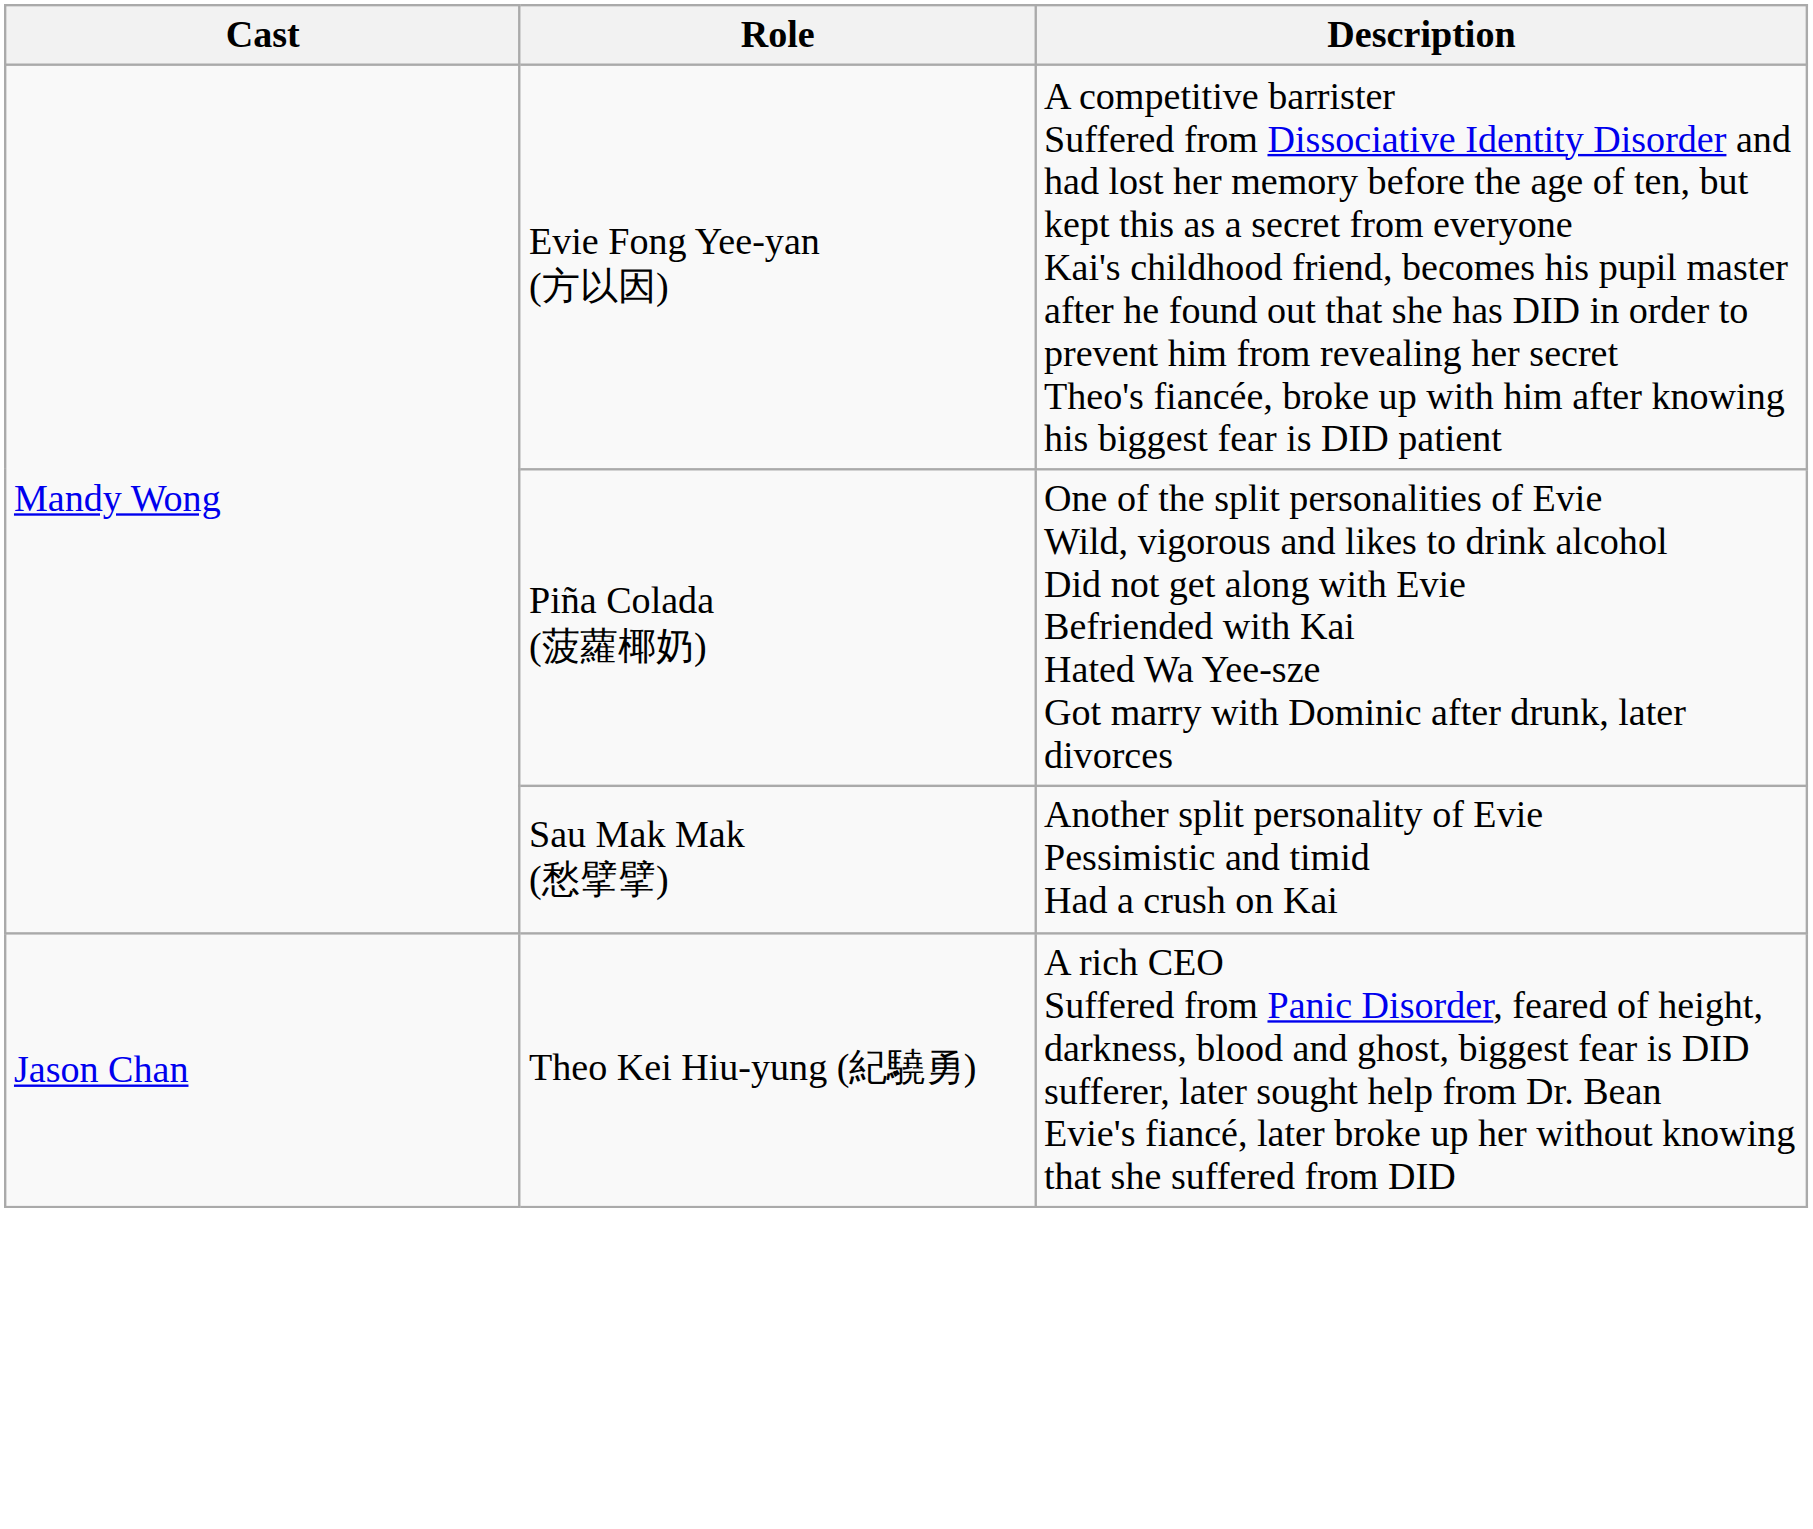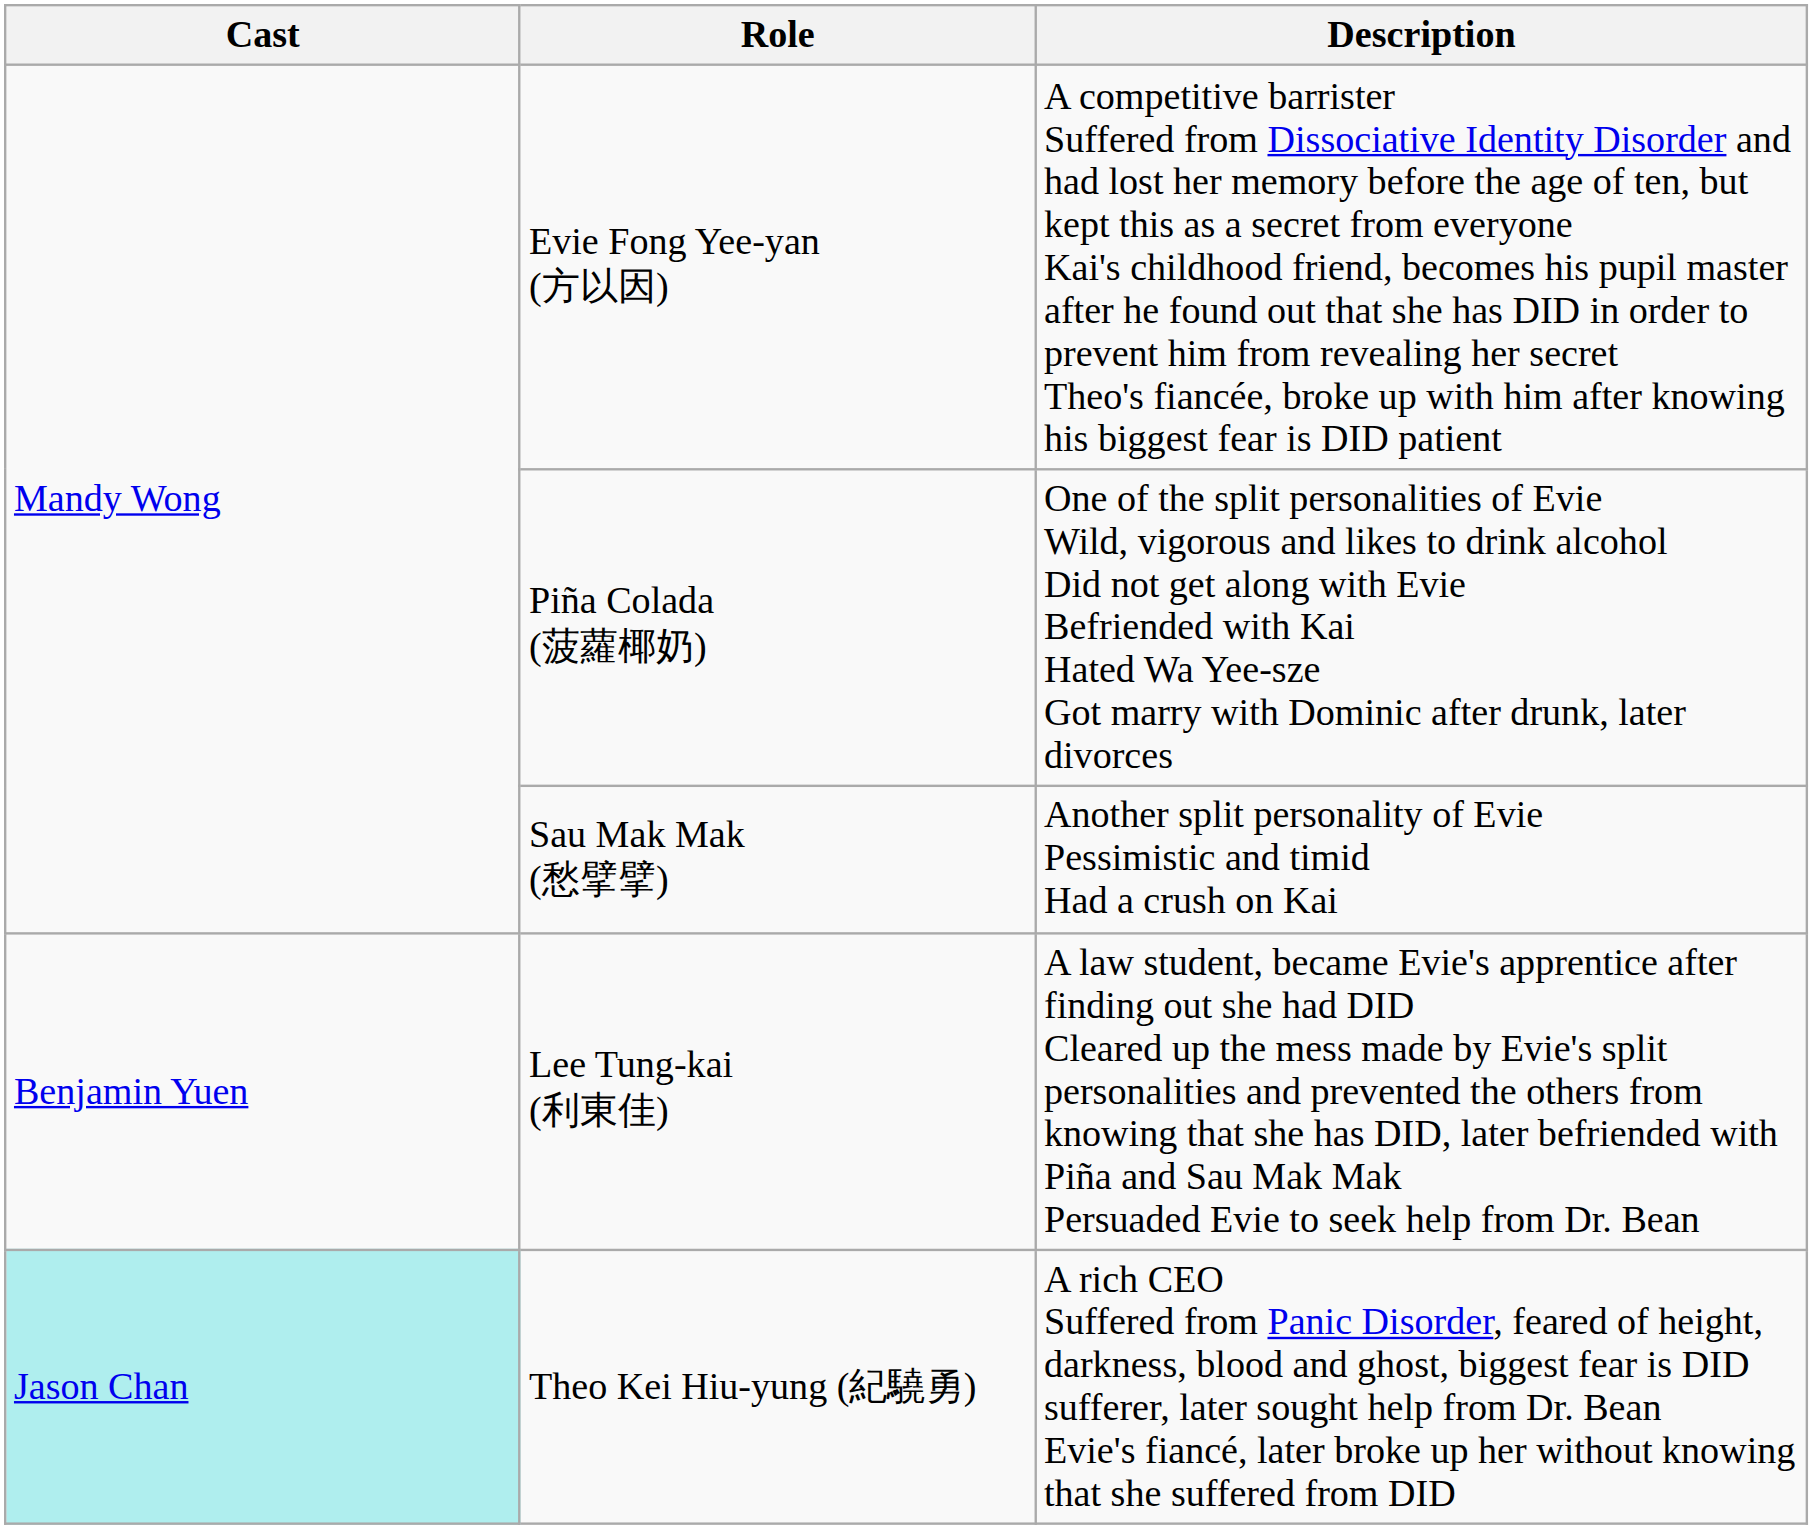+ row: Benjamin Yuen | Lee Tung-kai (利東佳) | A law student, became Evie's apprentice after finding out she had DID Cleared up the mess made by Evie's split personalities and prevented the others from knowing that she has DID, later befriended with Piña and Sau Mak Mak Persuaded Evie to seek help from Dr. Bean
Theo Kei Hiu-yung (紀驍勇) | Cast: no background -> paleturquoise background
